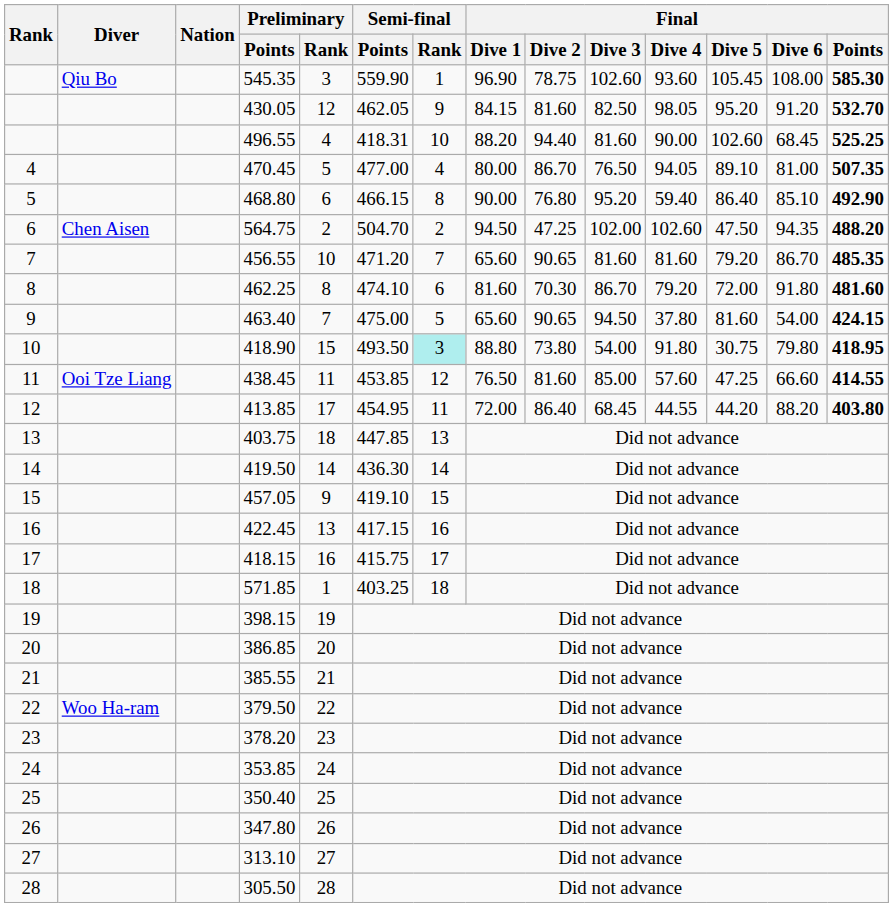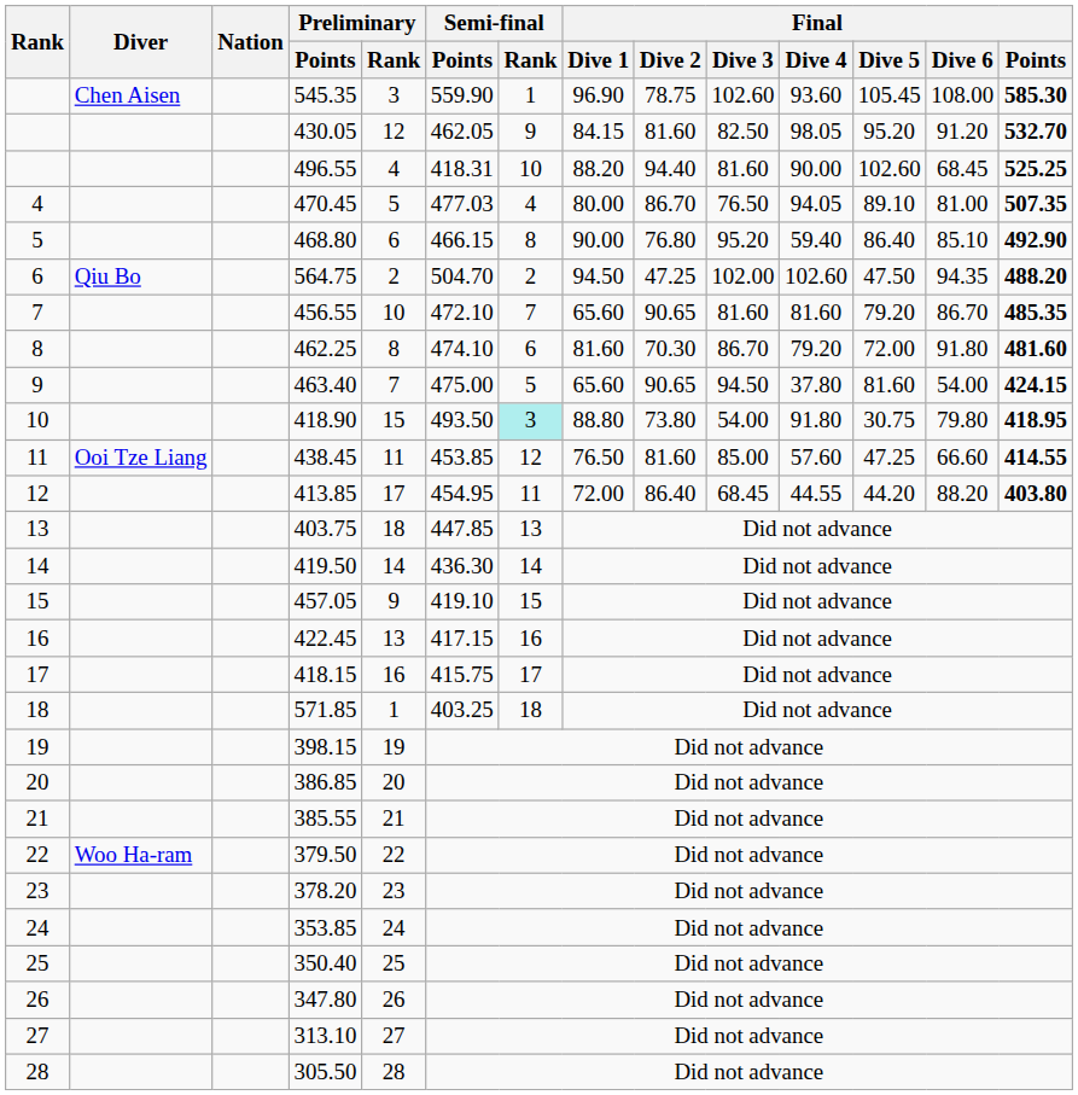545.35 | Diver: Qiu Bo -> Chen Aisen
470.45 | Semi-final / Points: 477.00 -> 477.03
564.75 | Diver: Chen Aisen -> Qiu Bo
456.55 | Semi-final / Points: 471.20 -> 472.10
